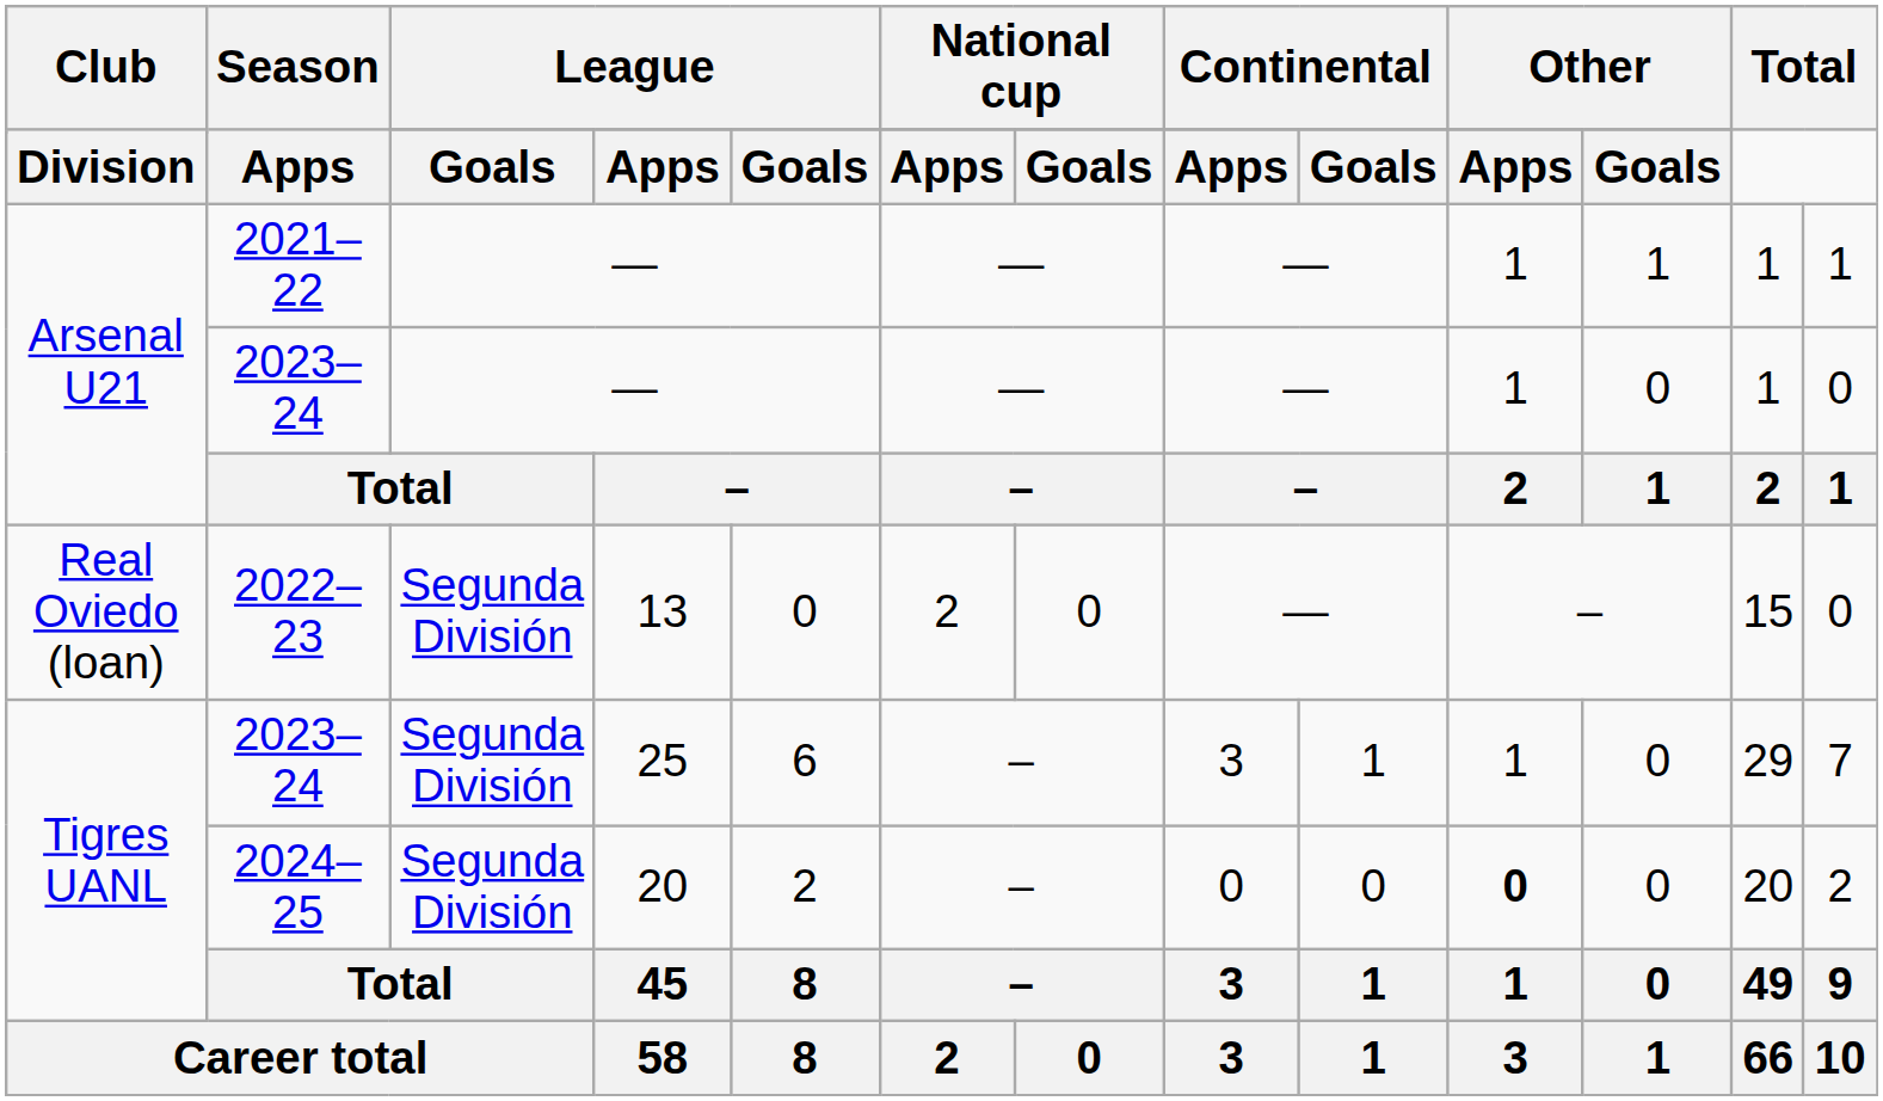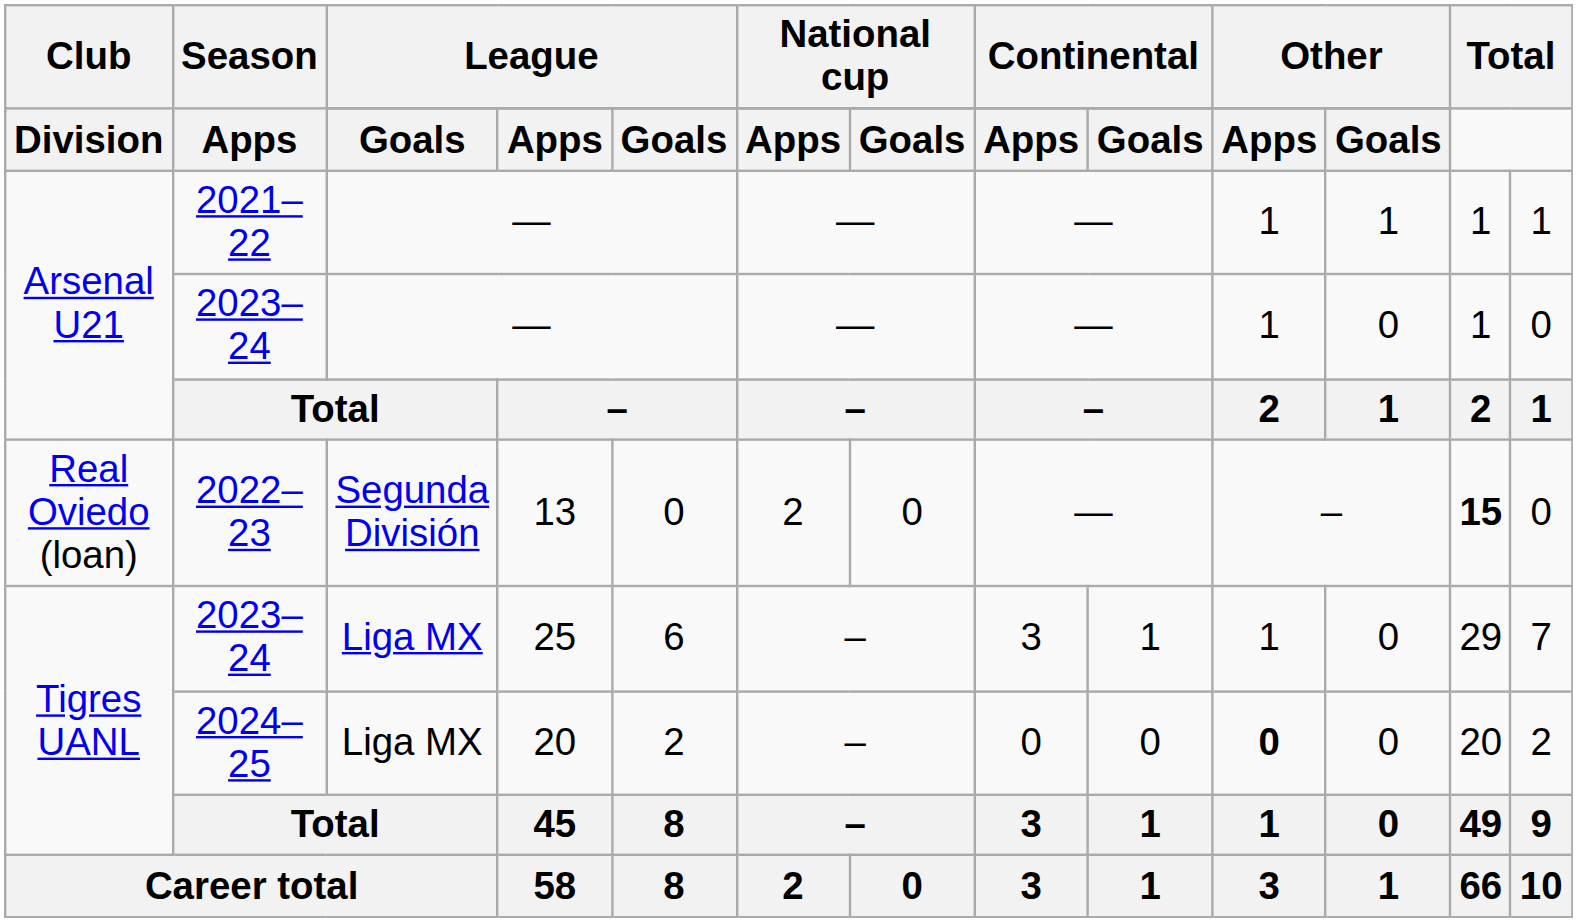2022–23 | column 12: normal -> bold
2023–24 / 25 | column 3: Segunda División -> Liga MX
2024–25 | column 3: Segunda División -> Liga MX
